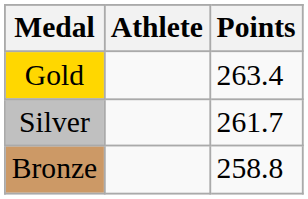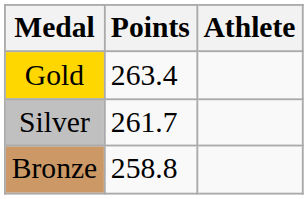columns swapped: Athlete <-> Points
